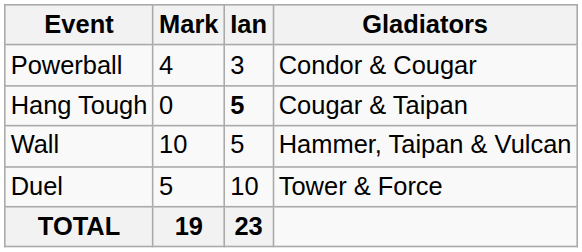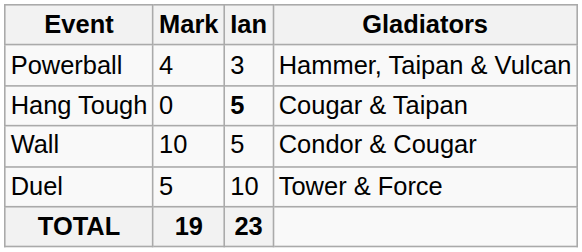Powerball | Gladiators: Condor & Cougar -> Hammer, Taipan & Vulcan
Wall | Gladiators: Hammer, Taipan & Vulcan -> Condor & Cougar
